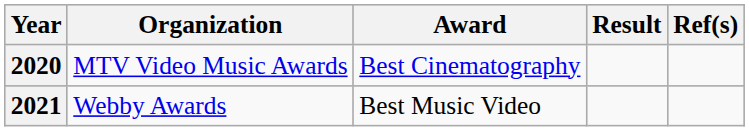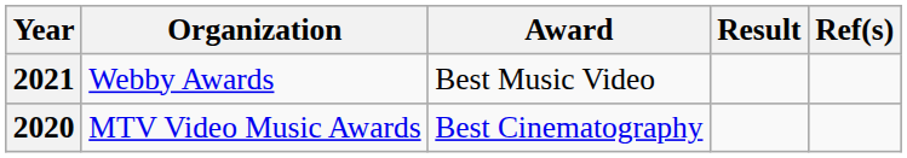rows swapped: 2020 <-> 2021
